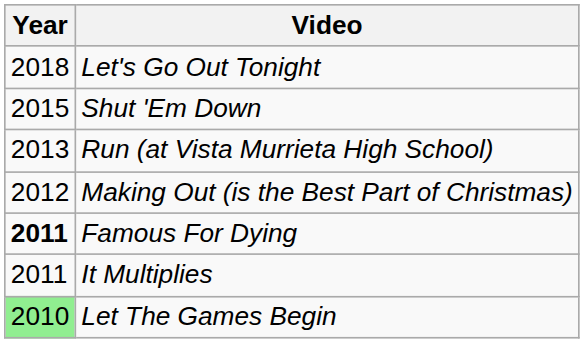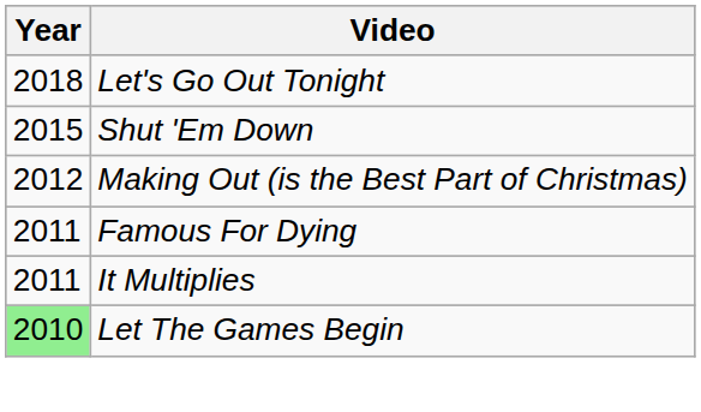- row: 2013 | Run (at Vista Murrieta High School)
Famous For Dying | Year: bold -> normal
